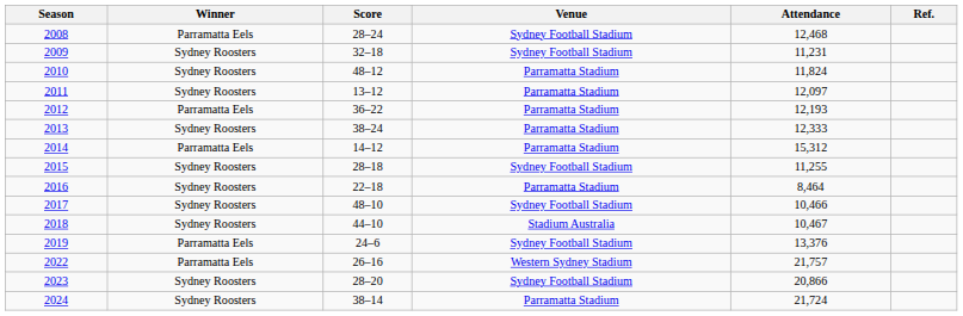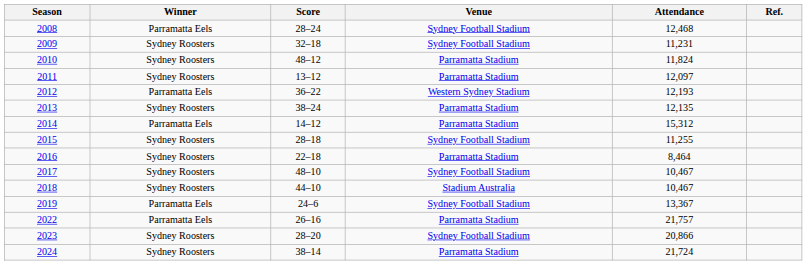2012 | Venue: Parramatta Stadium -> Western Sydney Stadium
2013 | Attendance: 12,333 -> 12,135
2017 | Attendance: 10,466 -> 10,467
2019 | Attendance: 13,376 -> 13,367
2022 | Venue: Western Sydney Stadium -> Parramatta Stadium
